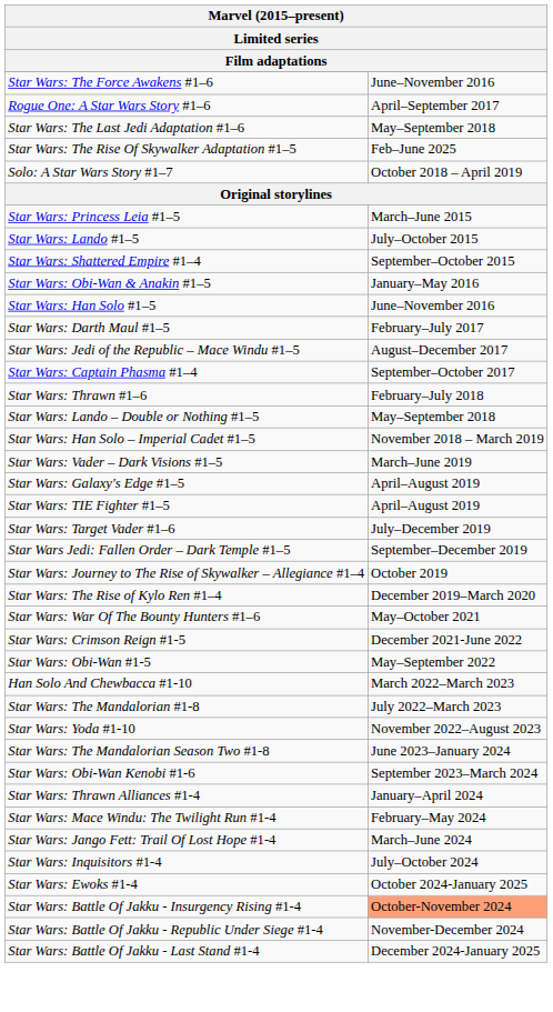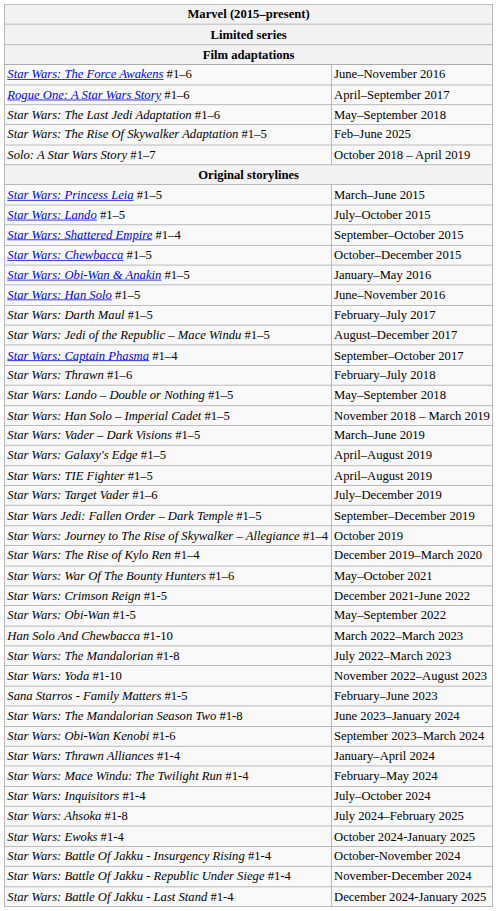+ row: Star Wars: Chewbacca #1–5 | October–December 2015
+ row: Sana Starros - Family Matters #1-5 | February–June 2023
- row: Star Wars: Jango Fett: Trail Of Lost Hope #1-4 | March–June 2024
+ row: Star Wars: Ahsoka #1-8 | July 2024–February 2025
Star Wars: Battle Of Jakku - Insurgency Rising #1-4 | column 2: lightsalmon background -> no background
